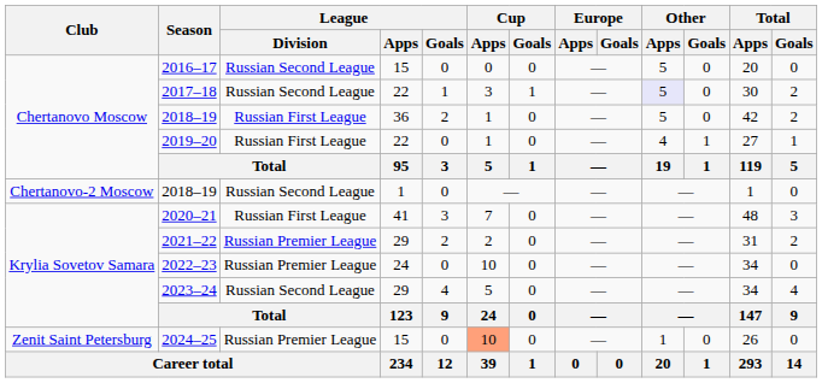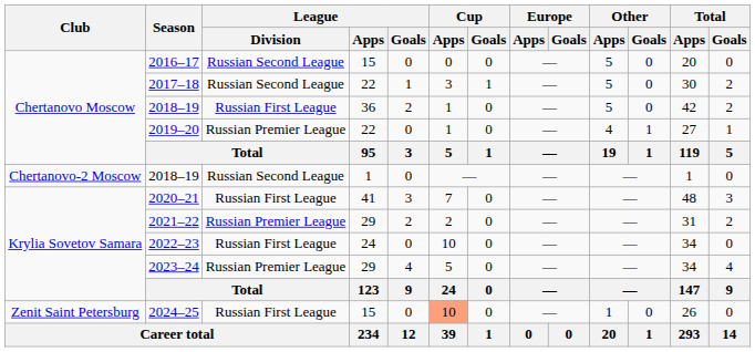2017–18 | Other / Apps: lavender background -> no background
2019–20 | League / Division: Russian First League -> Russian Premier League
2022–23 | League / Division: Russian Premier League -> Russian First League
2023–24 | League / Division: Russian Second League -> Russian Premier League
2024–25 | League / Division: Russian Premier League -> Russian First League
